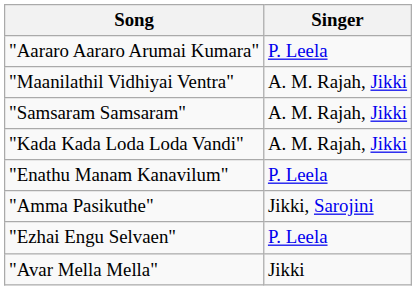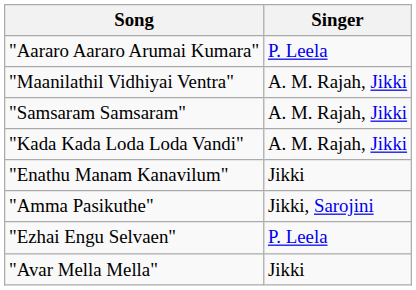"Enathu Manam Kanavilum" | Singer: P. Leela -> Jikki
